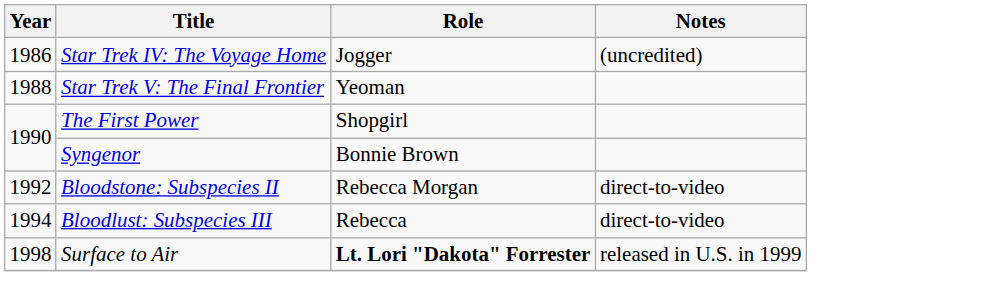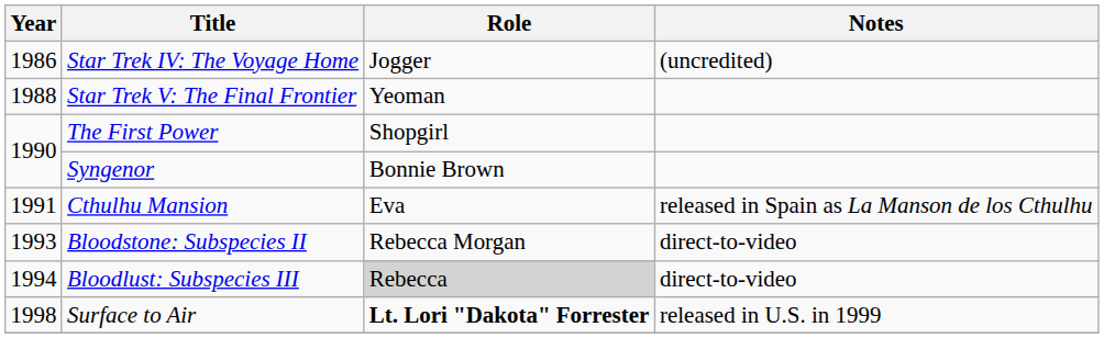+ row: 1991 | Cthulhu Mansion | Eva | released in Spain as La Manson de los Cthulhu
Bloodstone: Subspecies II | Year: 1992 -> 1993
Bloodlust: Subspecies III | Role: no background -> lightgrey background
